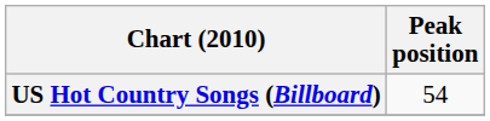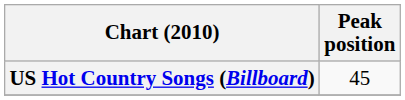US Hot Country Songs (Billboard) | Peak position: 54 -> 45
